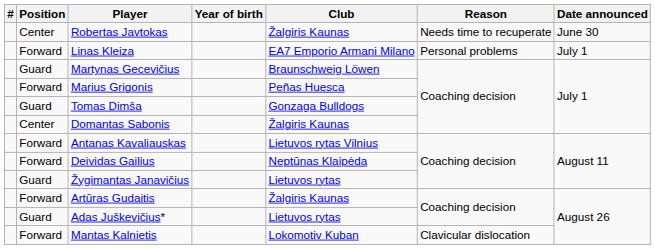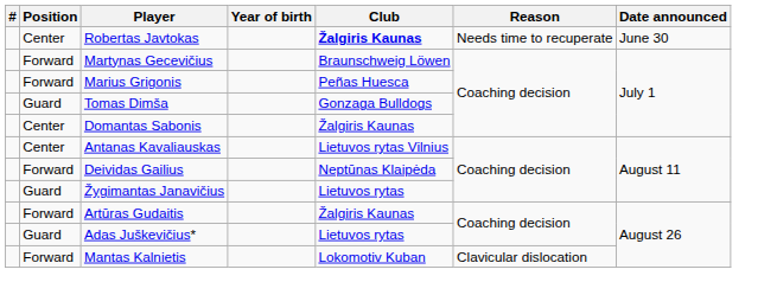Robertas Javtokas | Club: normal -> bold
- row: Forward | Linas Kleiza | EA7 Emporio Armani Milano | Personal problems | July 1
Martynas Gecevičius | Position: Guard -> Forward
Antanas Kavaliauskas | Position: Forward -> Center
